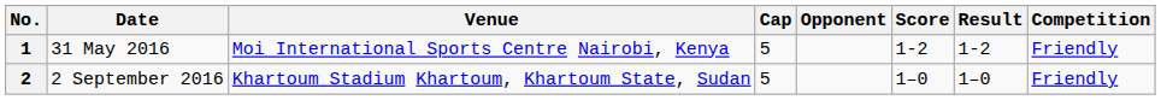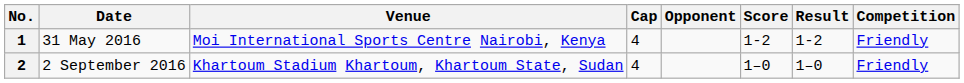1 | Cap: 5 -> 4
2 | Cap: 5 -> 4
